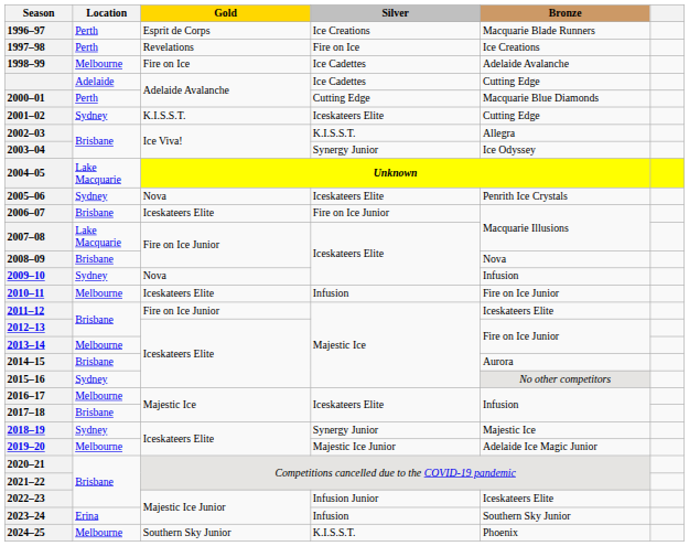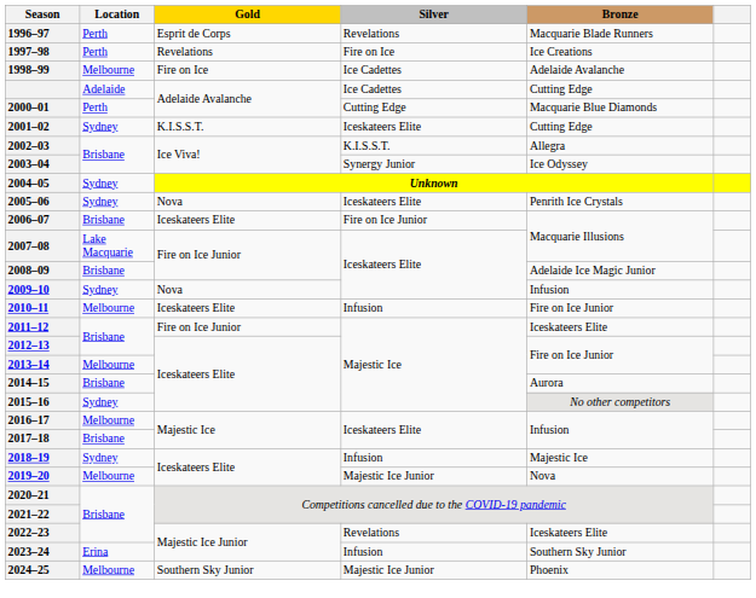1996–97 | Silver: Ice Creations -> Revelations
2004–05 | Location: Lake Macquarie -> Sydney
2008–09 | Bronze: Nova -> Adelaide Ice Magic Junior
2018–19 | Silver: Synergy Junior -> Infusion
2019–20 | Bronze: Adelaide Ice Magic Junior -> Nova
2022–23 | Silver: Infusion Junior -> Revelations
2024–25 | Silver: K.I.S.S.T. -> Majestic Ice Junior
